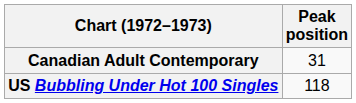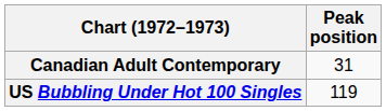US Bubbling Under Hot 100 Singles | Peak position: 118 -> 119
